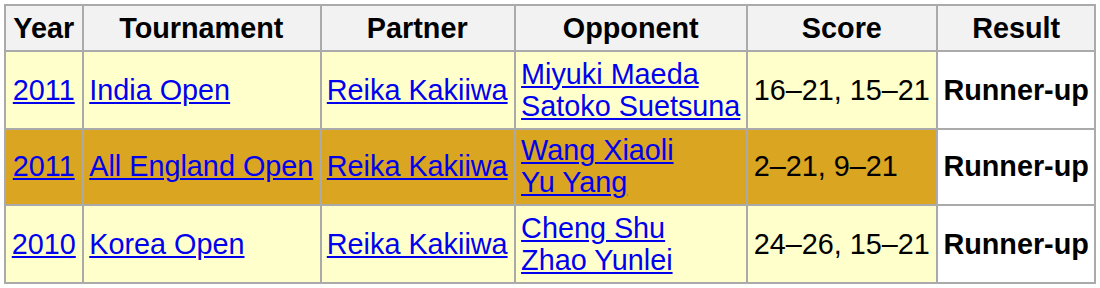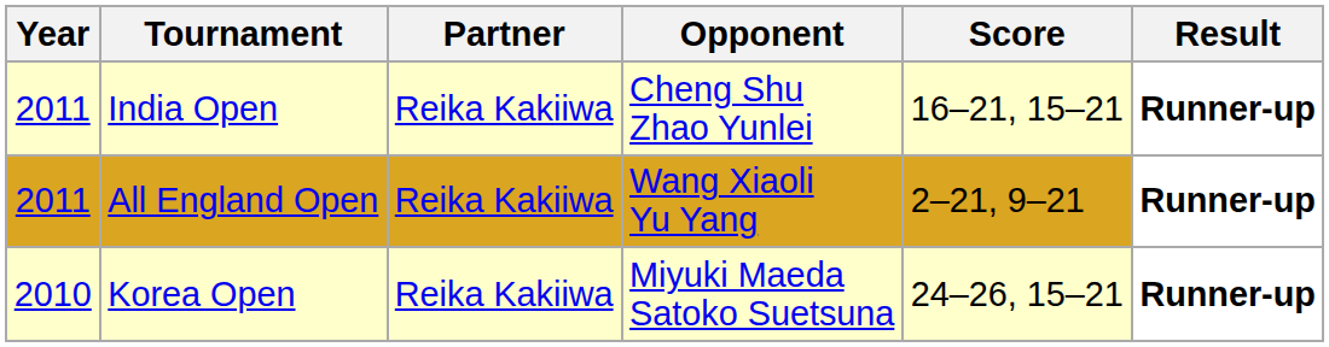India Open | Opponent: Miyuki Maeda Satoko Suetsuna -> Cheng Shu Zhao Yunlei
Korea Open | Opponent: Cheng Shu Zhao Yunlei -> Miyuki Maeda Satoko Suetsuna
